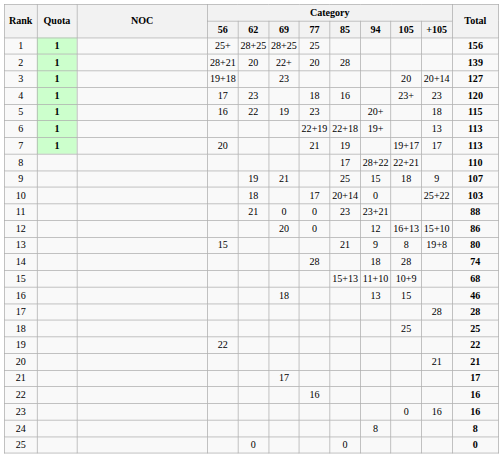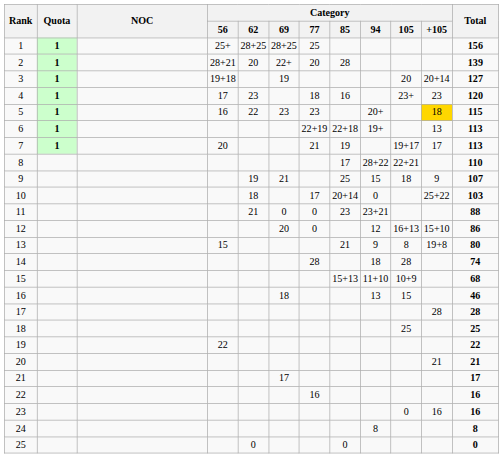3 | Category / 69: 23 -> 19
5 | Category / 69: 19 -> 23
5 | Category / +105: no background -> gold background
